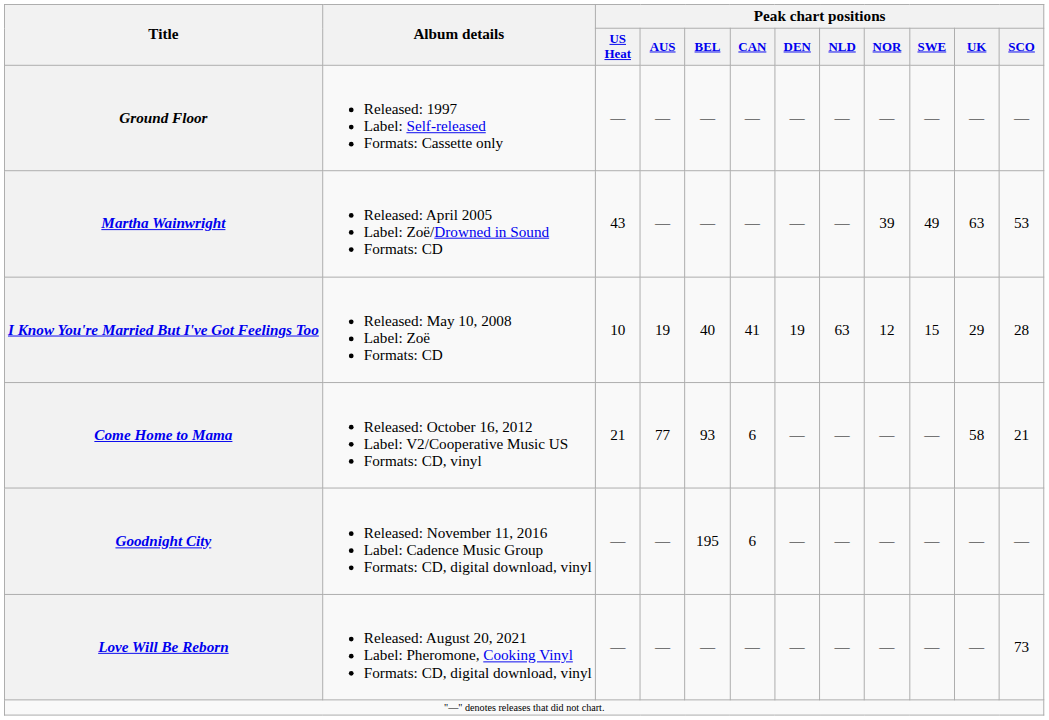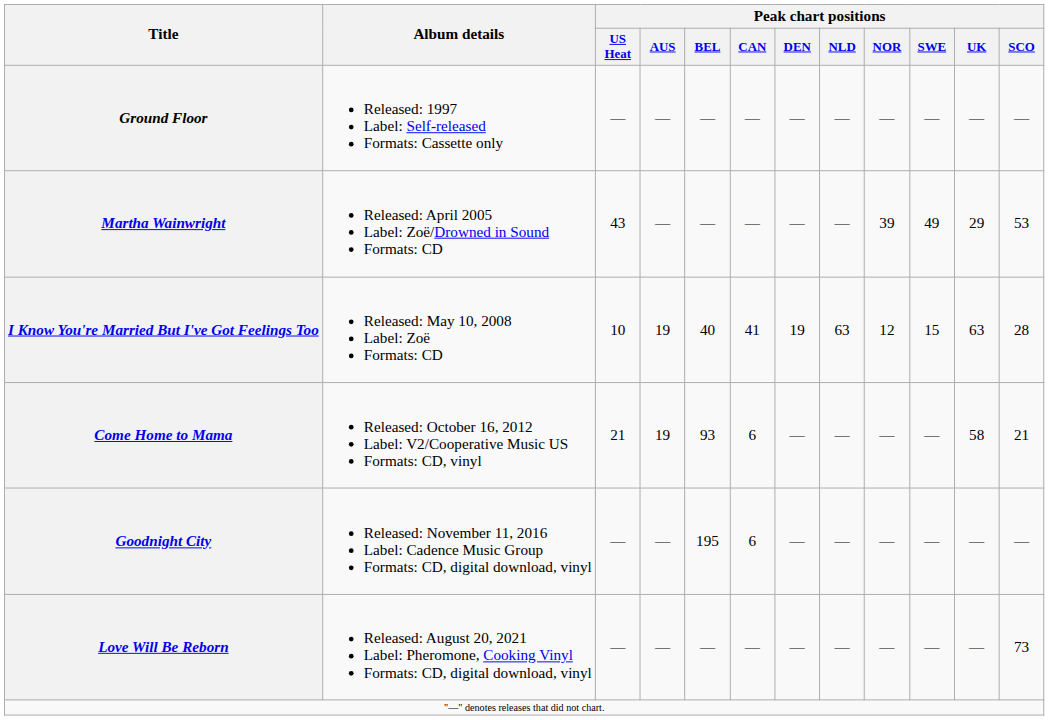Martha Wainwright | Peak chart positions / UK: 63 -> 29
I Know You're Married But I've Got Feelings Too | Peak chart positions / UK: 29 -> 63
Come Home to Mama | Peak chart positions / AUS: 77 -> 19
